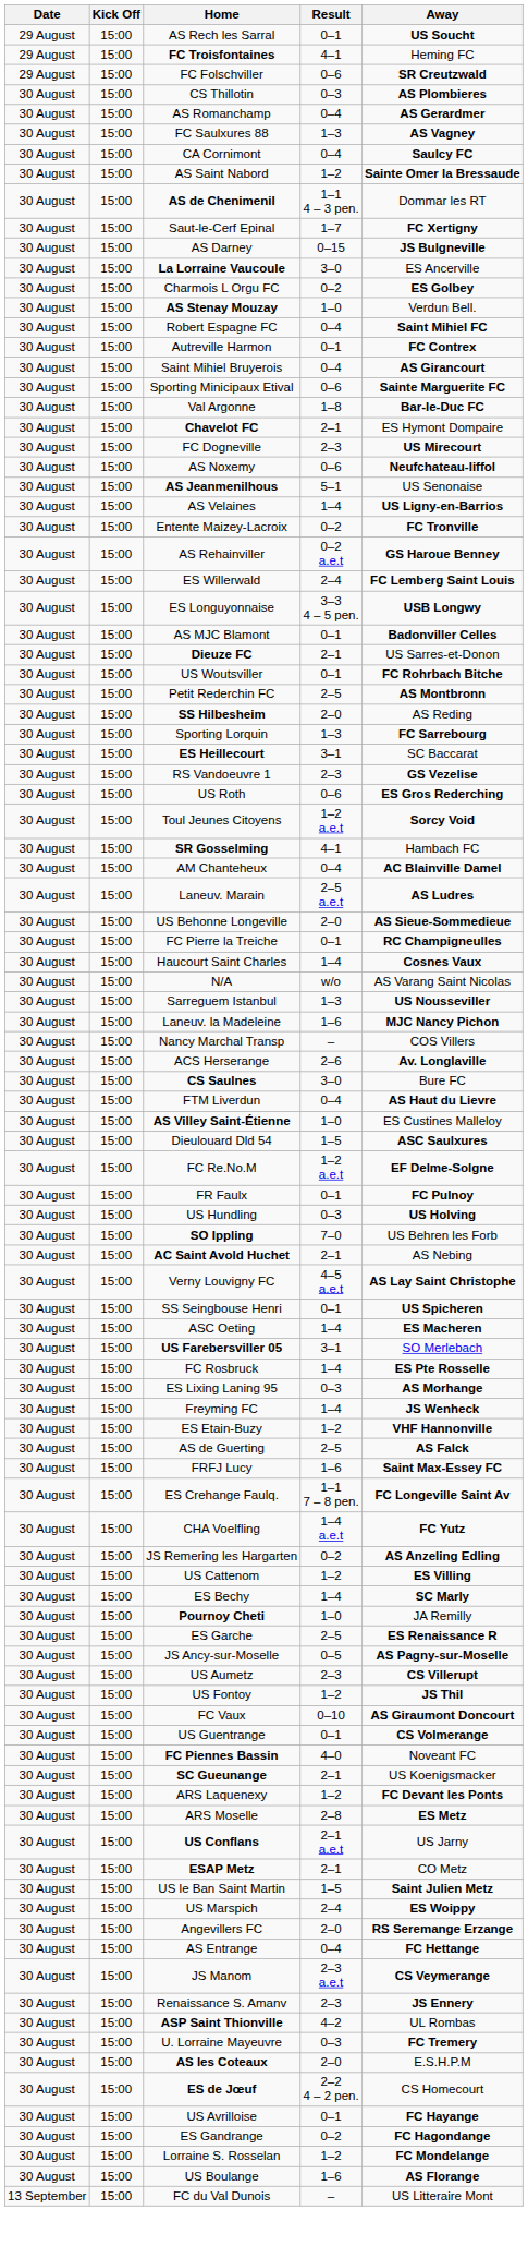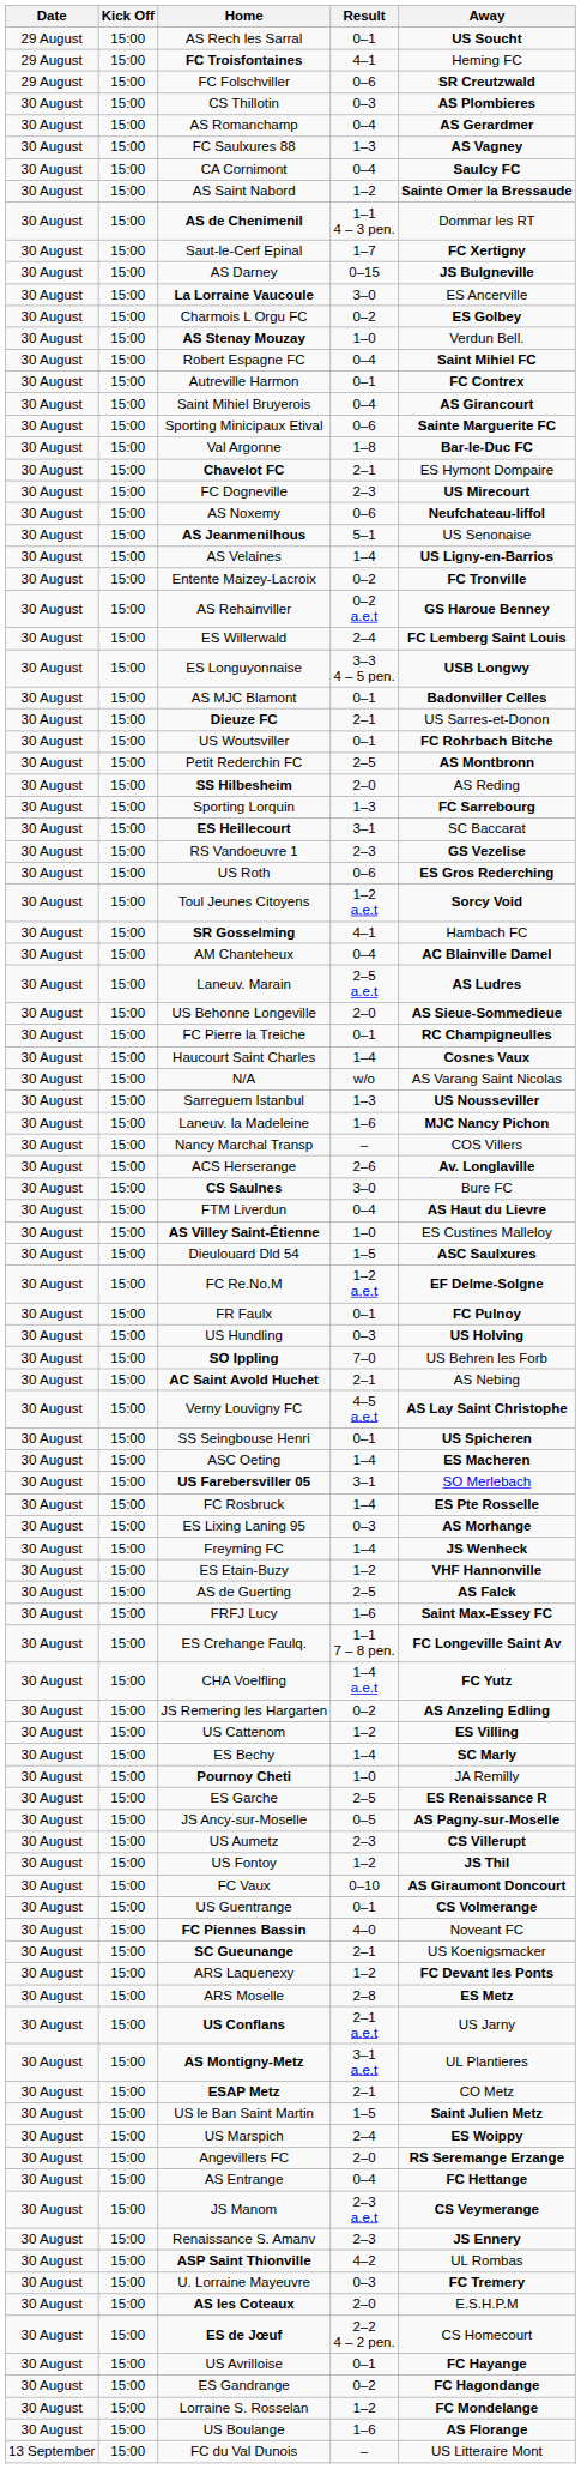+ row: 30 August | 15:00 | AS Montigny-Metz | 3–1 a.e.t | UL Plantieres
